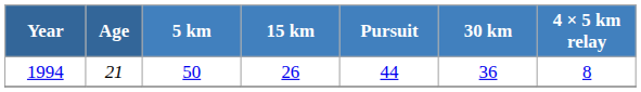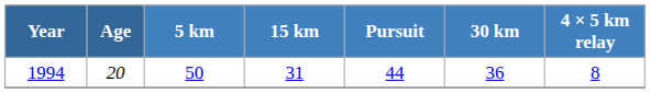1994 | Age: 21 -> 20
1994 | 15 km: 26 -> 31
